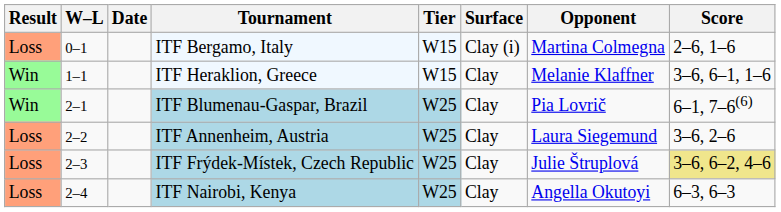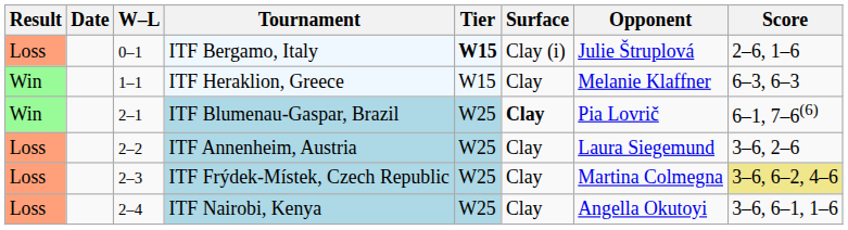columns swapped: W–L <-> Date
ITF Bergamo, Italy | Tier: normal -> bold
ITF Bergamo, Italy | Opponent: Martina Colmegna -> Julie Štruplová
ITF Heraklion, Greece | Score: 3–6, 6–1, 1–6 -> 6–3, 6–3
ITF Blumenau-Gaspar, Brazil | Surface: normal -> bold
ITF Frýdek-Místek, Czech Republic | Opponent: Julie Štruplová -> Martina Colmegna
ITF Nairobi, Kenya | Score: 6–3, 6–3 -> 3–6, 6–1, 1–6
